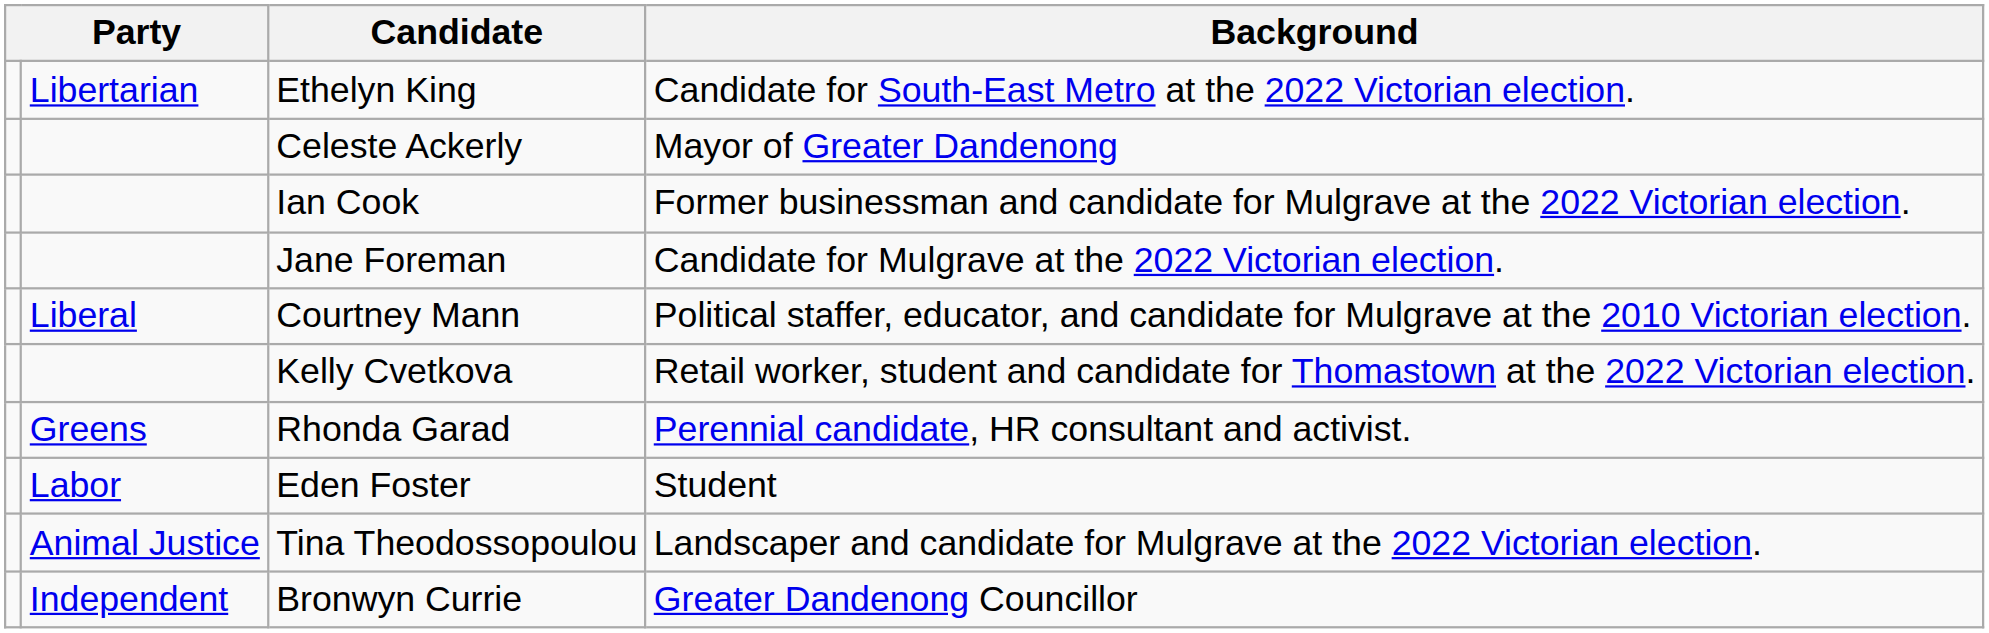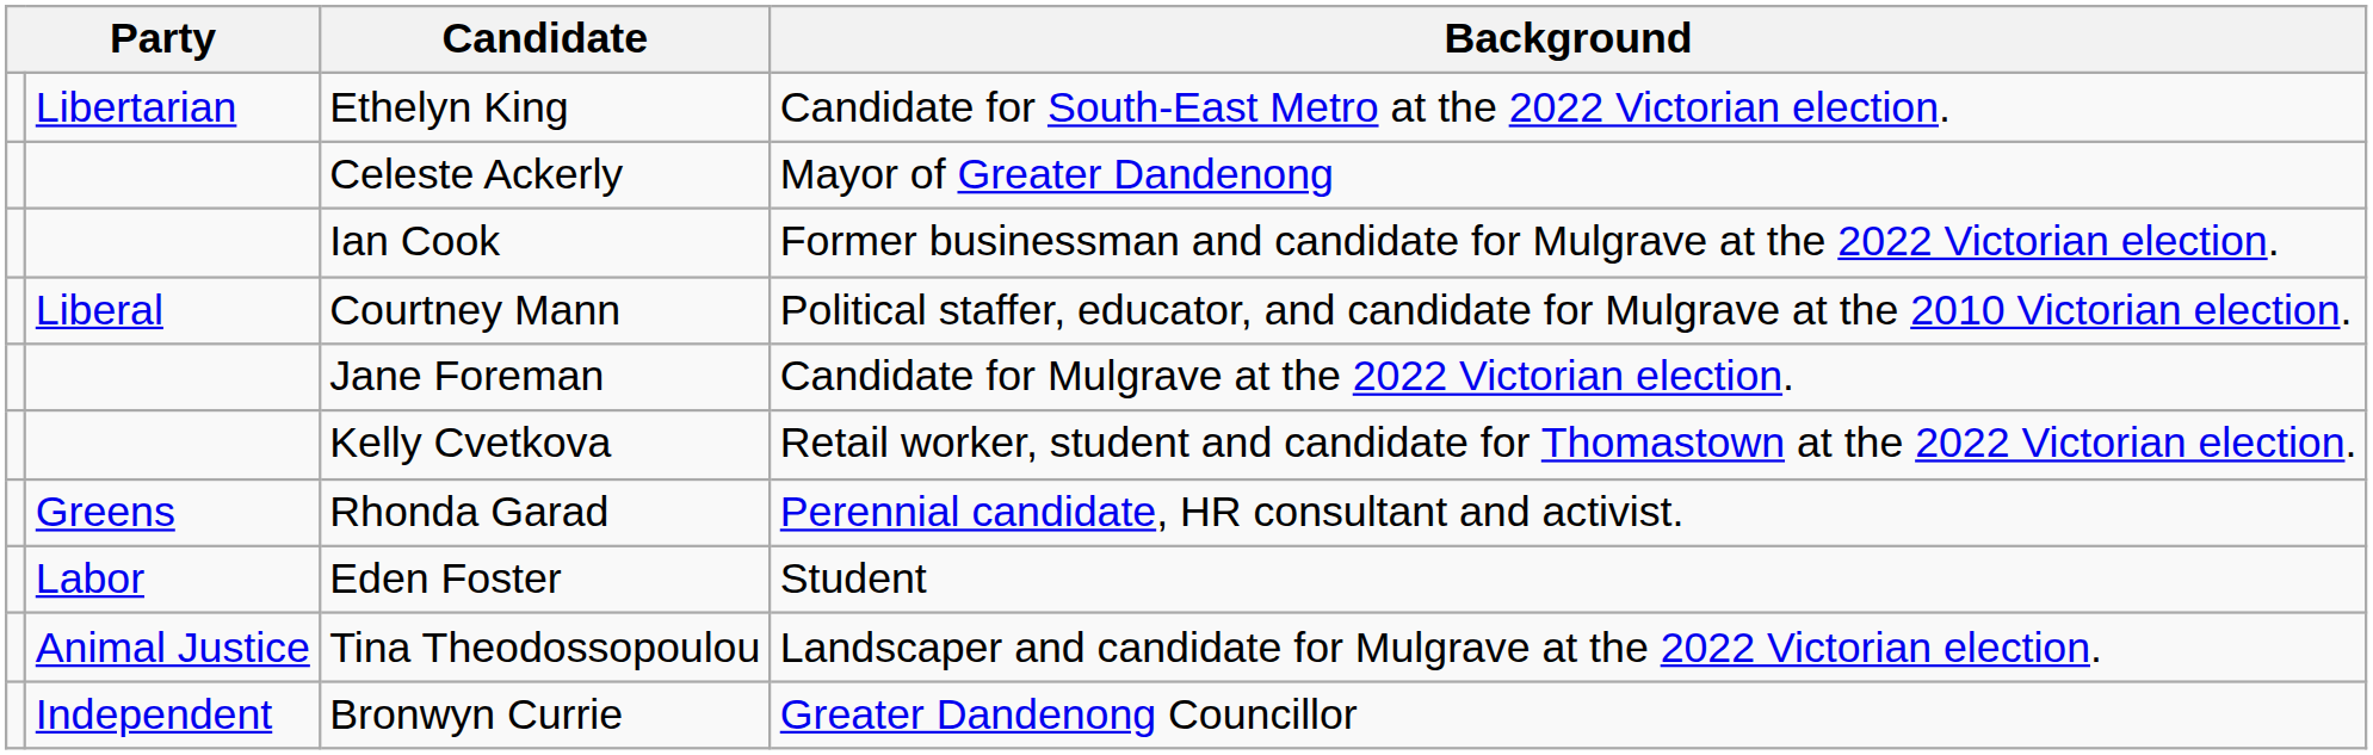rows swapped: Jane Foreman <-> Courtney Mann
